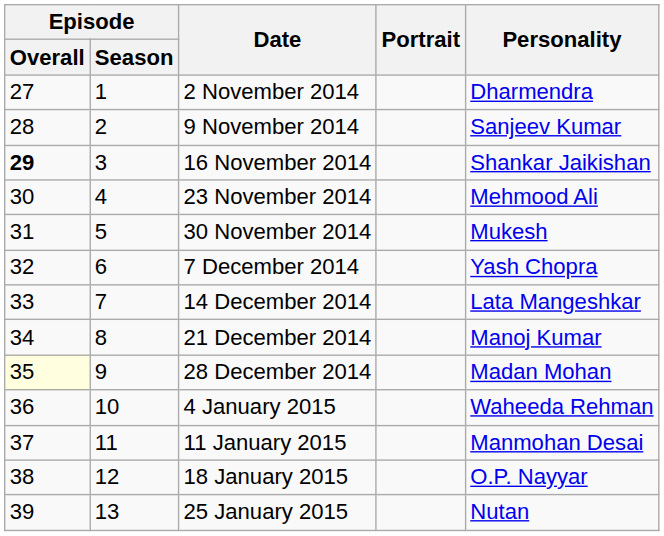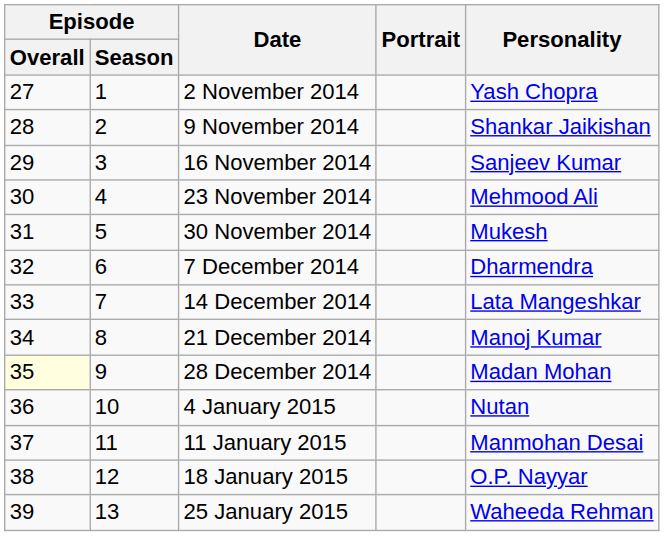2 November 2014 | Personality: Dharmendra -> Yash Chopra
9 November 2014 | Personality: Sanjeev Kumar -> Shankar Jaikishan
16 November 2014 | Episode / Overall: bold -> normal
16 November 2014 | Personality: Shankar Jaikishan -> Sanjeev Kumar
7 December 2014 | Personality: Yash Chopra -> Dharmendra
4 January 2015 | Personality: Waheeda Rehman -> Nutan
25 January 2015 | Personality: Nutan -> Waheeda Rehman
